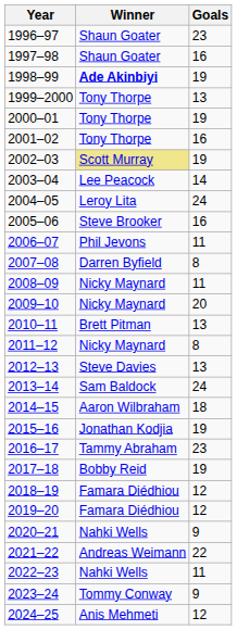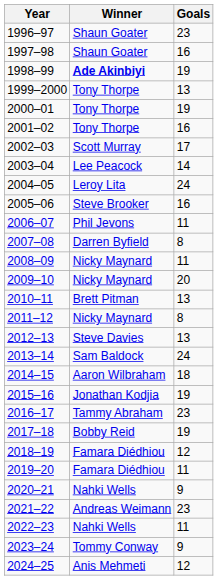2002–03 | Winner: khaki background -> no background
2002–03 | Goals: 19 -> 17
2019–20 | Goals: 12 -> 11
2021–22 | Goals: 22 -> 23
